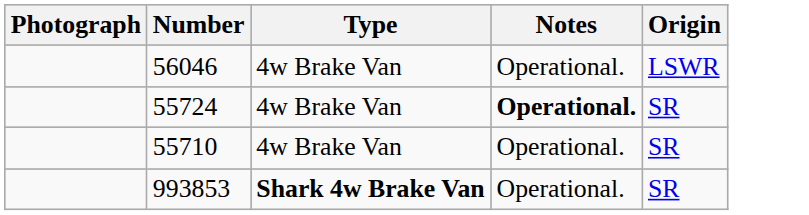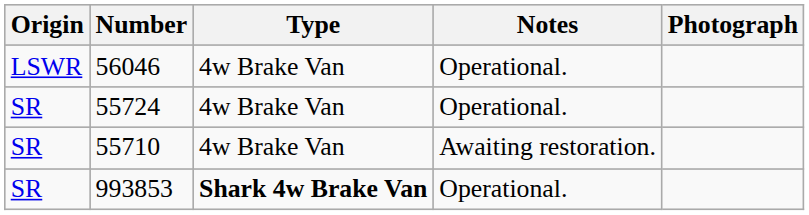columns swapped: Origin <-> Photograph
55724 | Notes: bold -> normal
55710 | Notes: Operational. -> Awaiting restoration.
